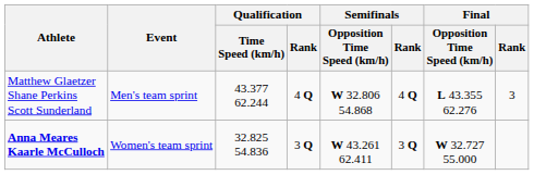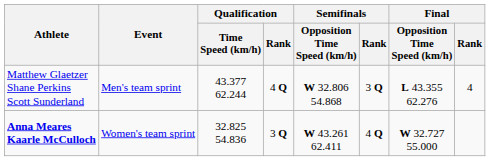Matthew Glaetzer Shane Perkins Scott Sunderland | Semifinals / Rank: 4 Q -> 3 Q
Matthew Glaetzer Shane Perkins Scott Sunderland | Final / Rank: 3 -> 4
Anna Meares Kaarle McCulloch | Semifinals / Rank: 3 Q -> 4 Q
